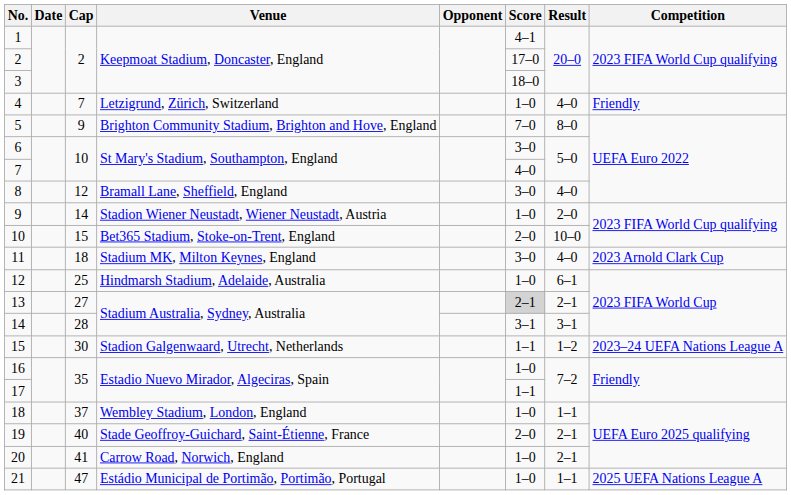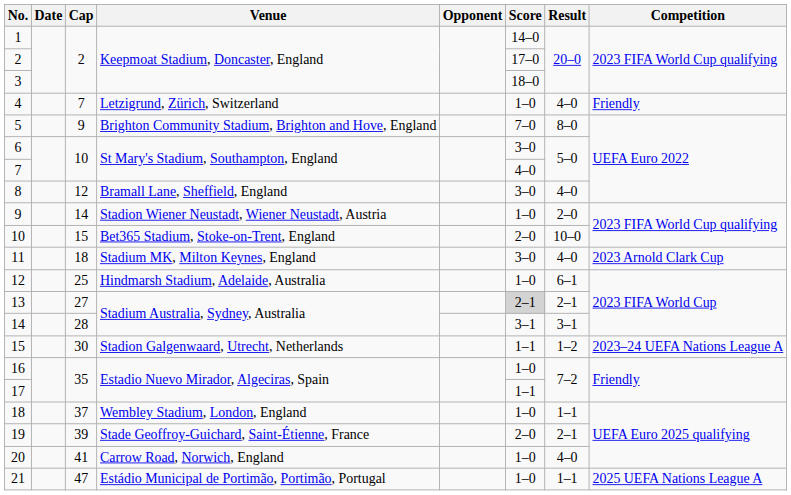1 | Score: 4–1 -> 14–0
19 | Cap: 40 -> 39
20 | Result: 2–1 -> 4–0
